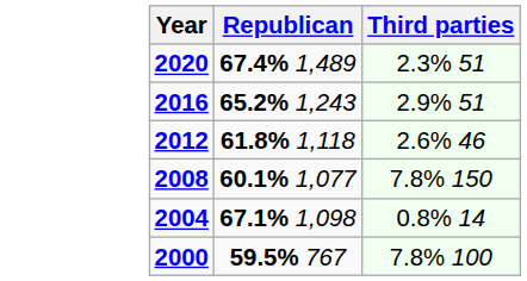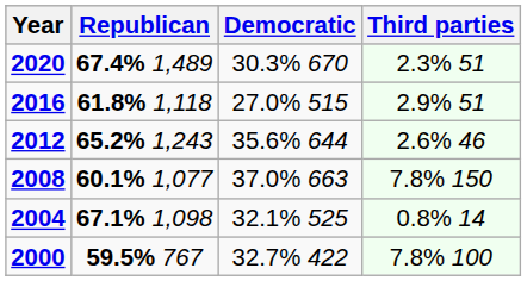+ column: Democratic | 30.3% 670 | 27.0% 515 | 35.6% 644 | 37.0% 663 | 32.1% 525 | 32.7% 422
2016 | Republican: 65.2% 1,243 -> 61.8% 1,118
2012 | Republican: 61.8% 1,118 -> 65.2% 1,243
